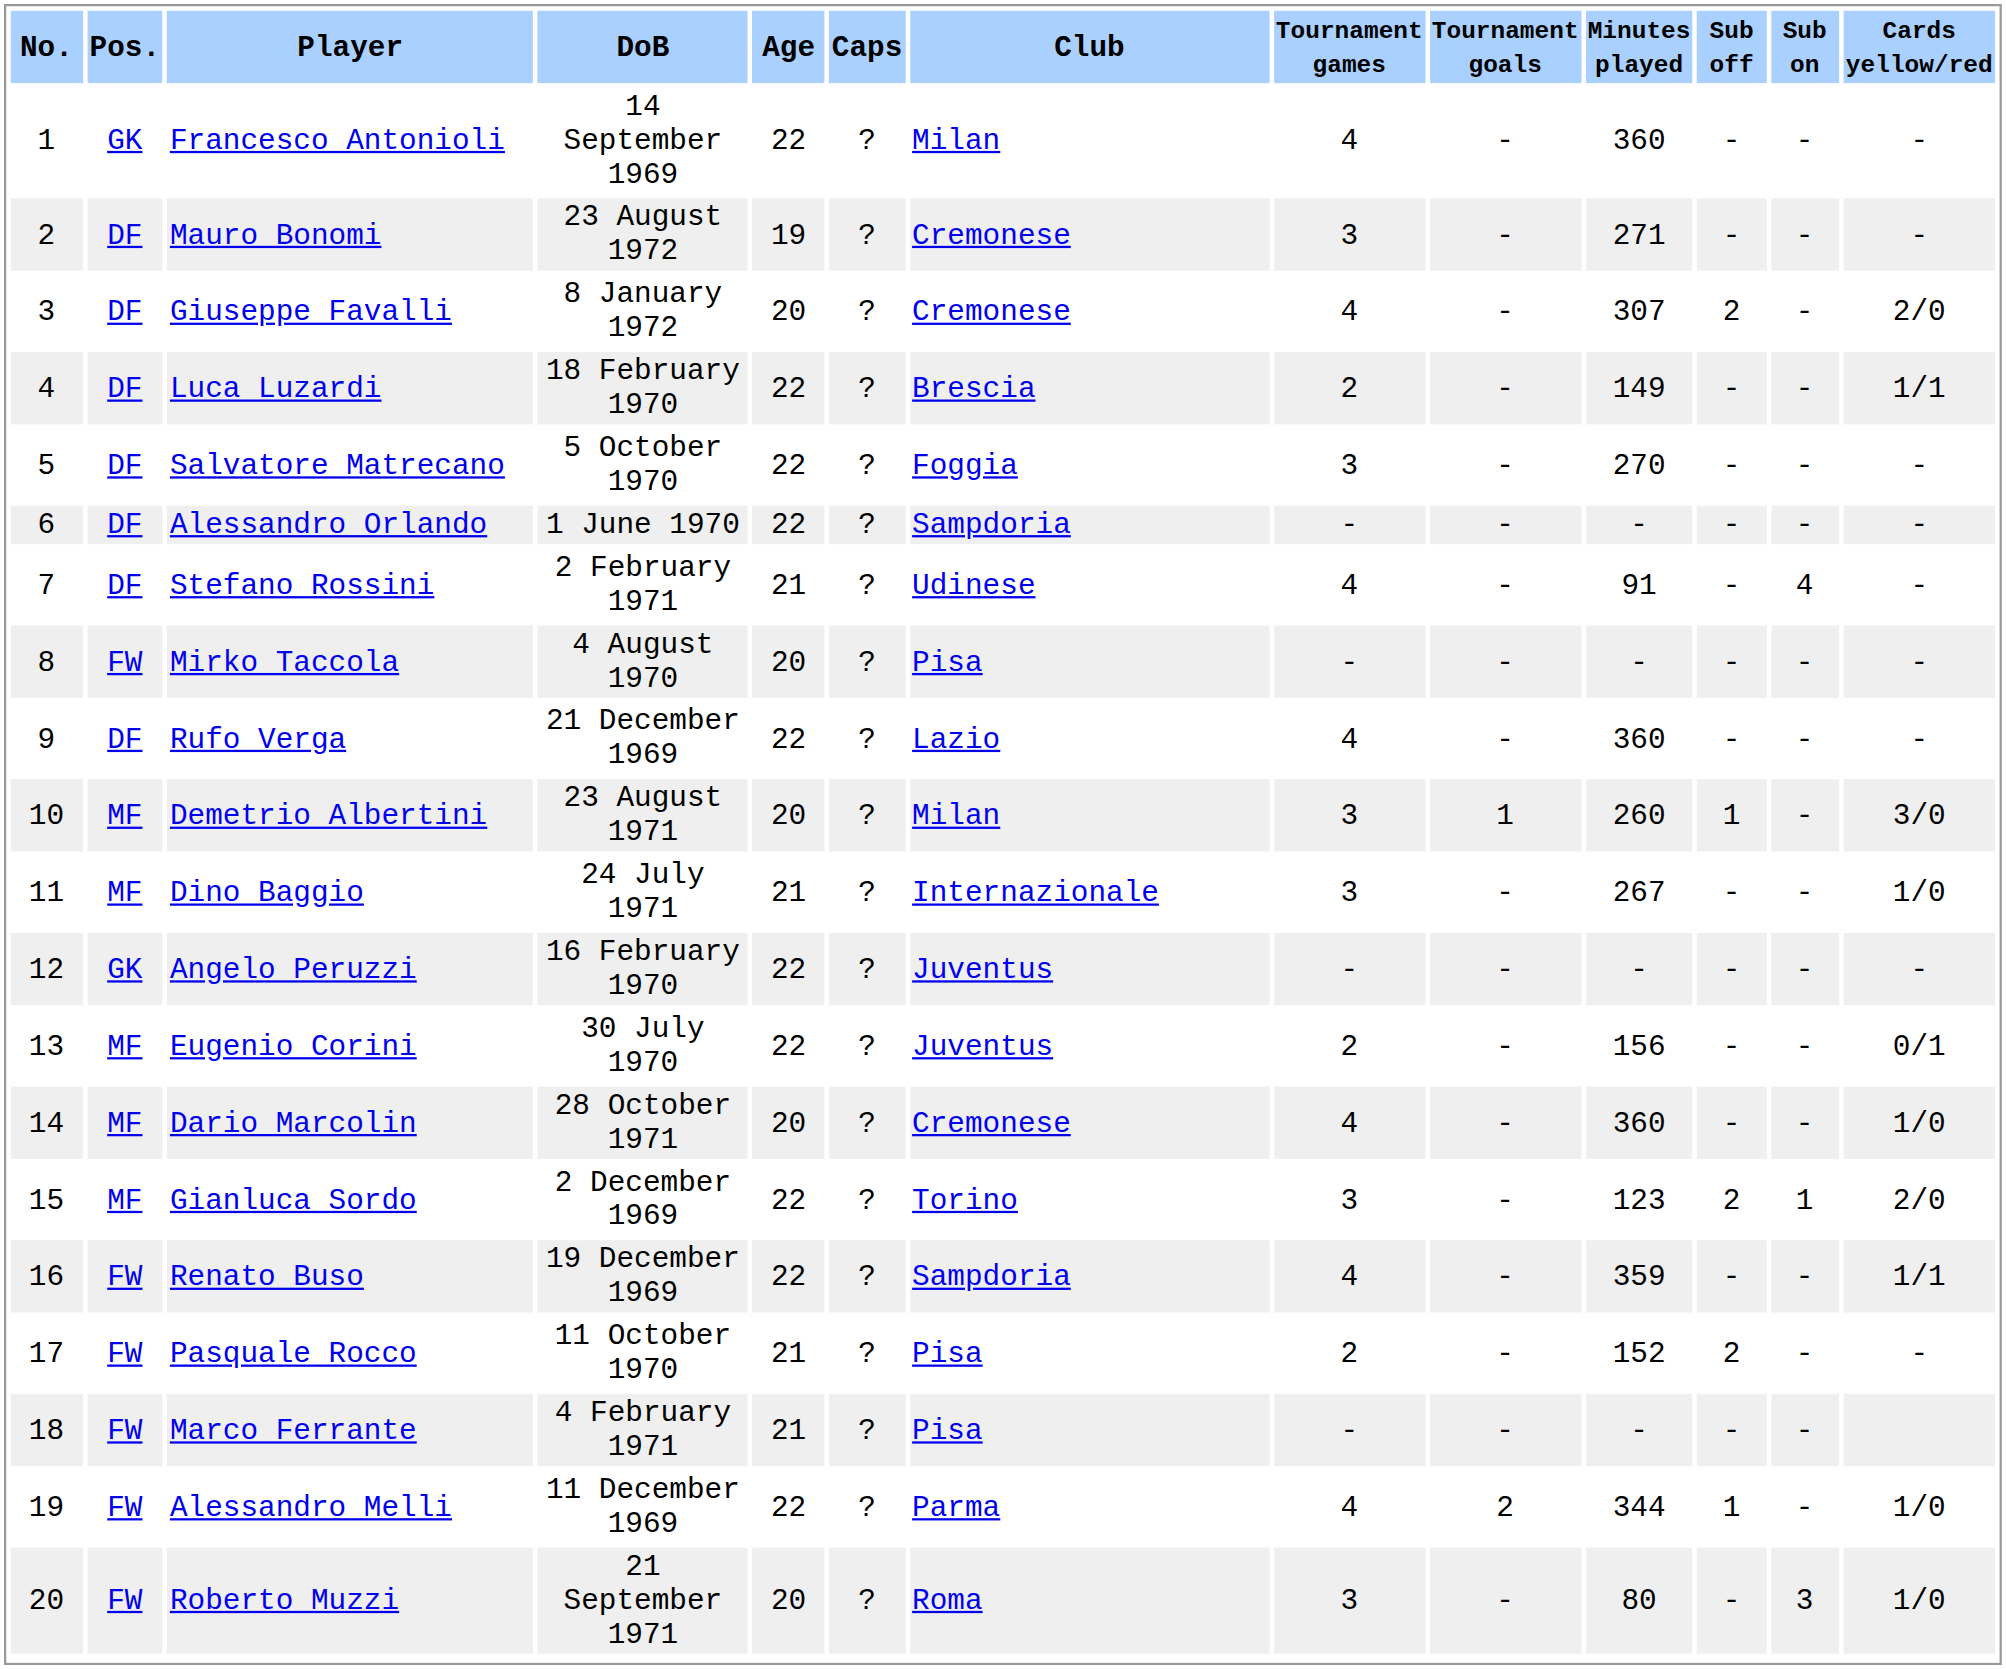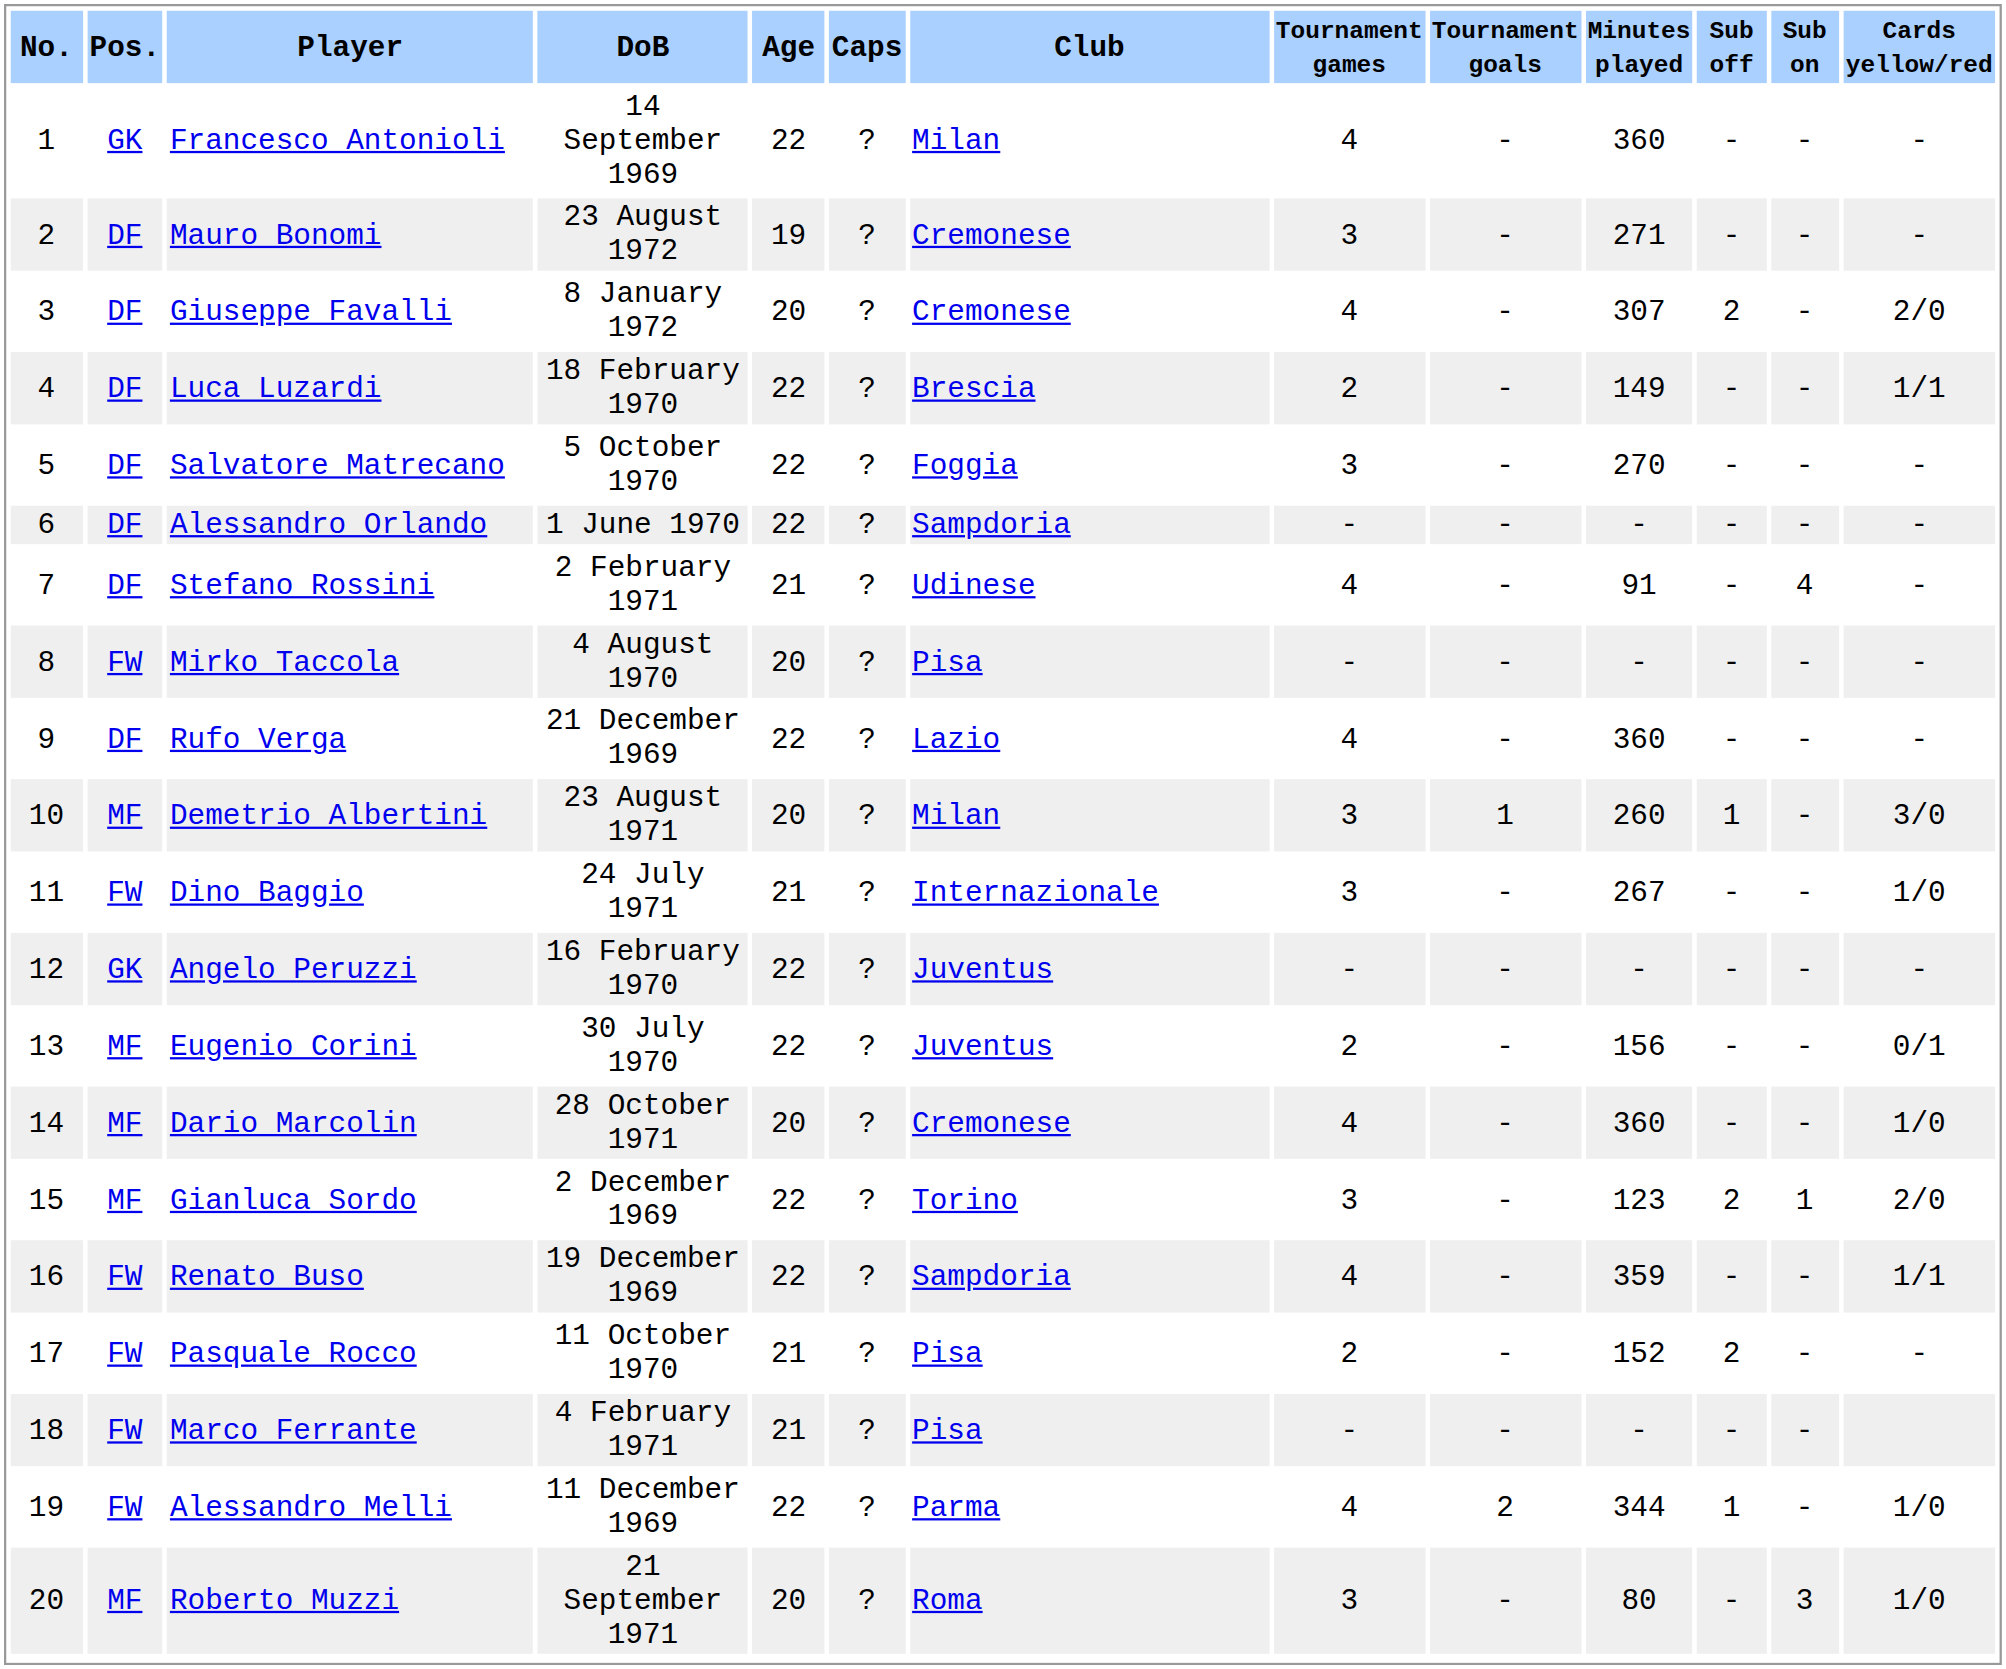Dino Baggio | Pos.: MF -> FW
Roberto Muzzi | Pos.: FW -> MF
